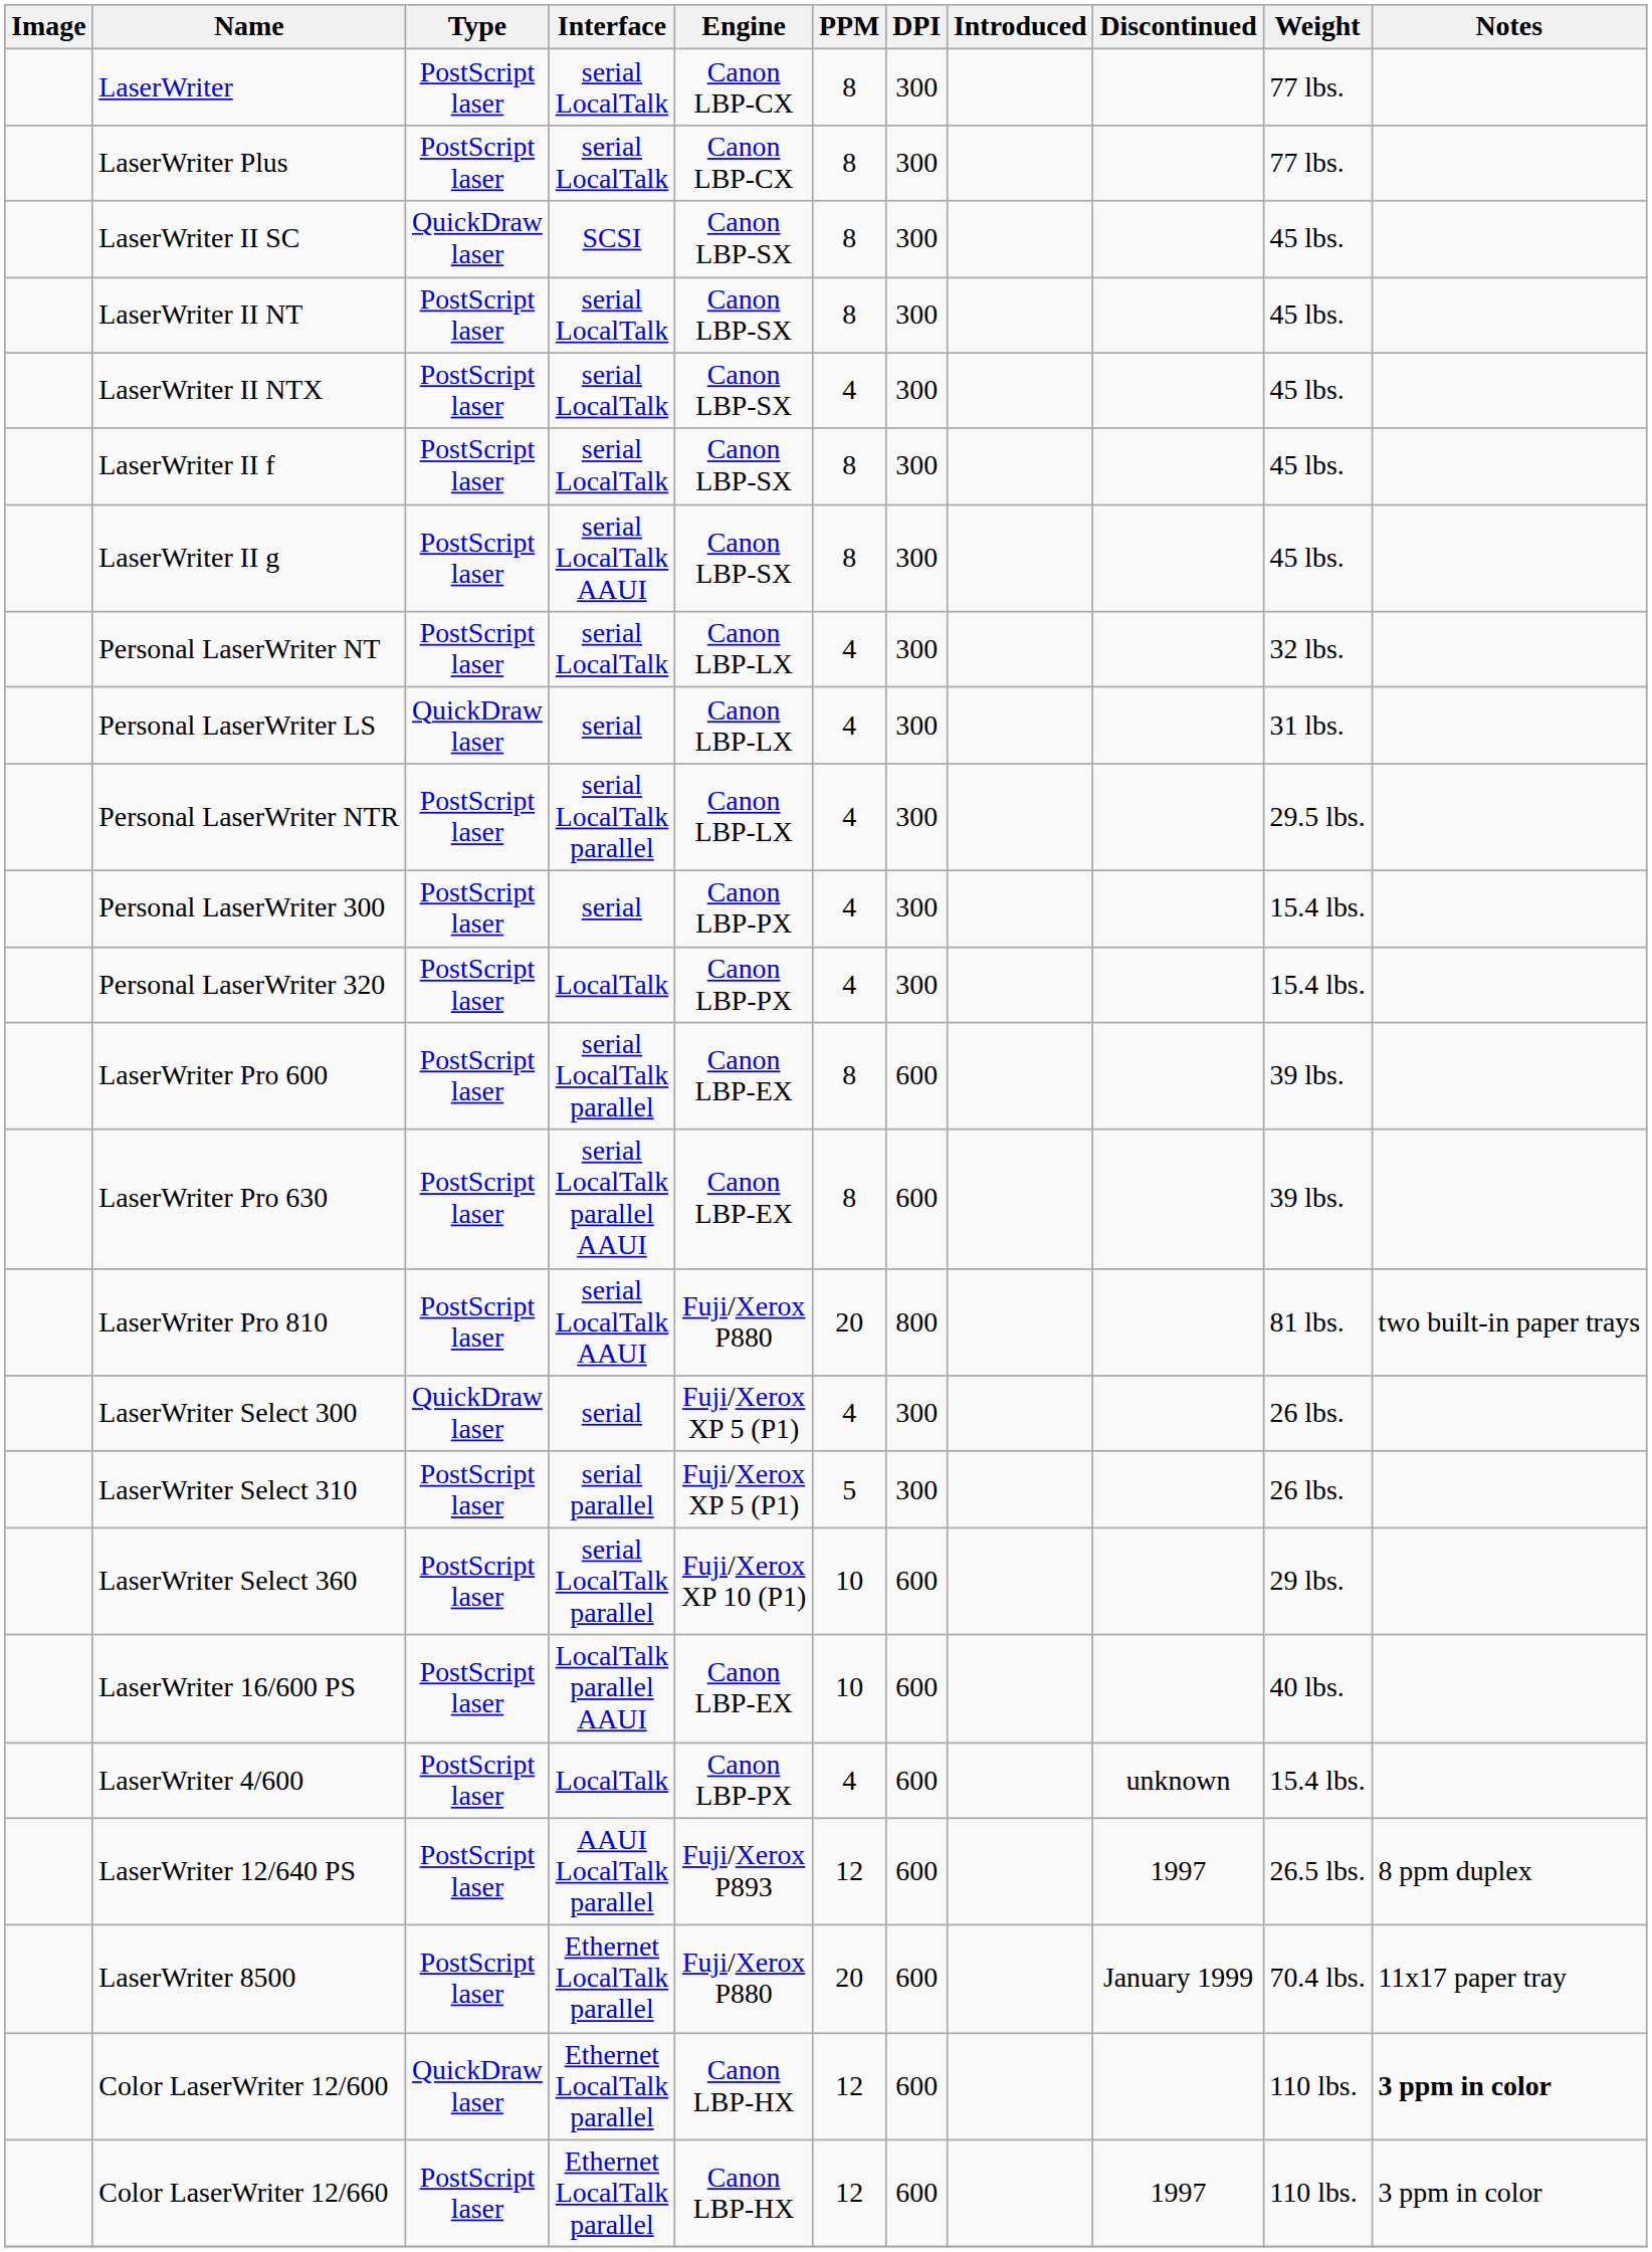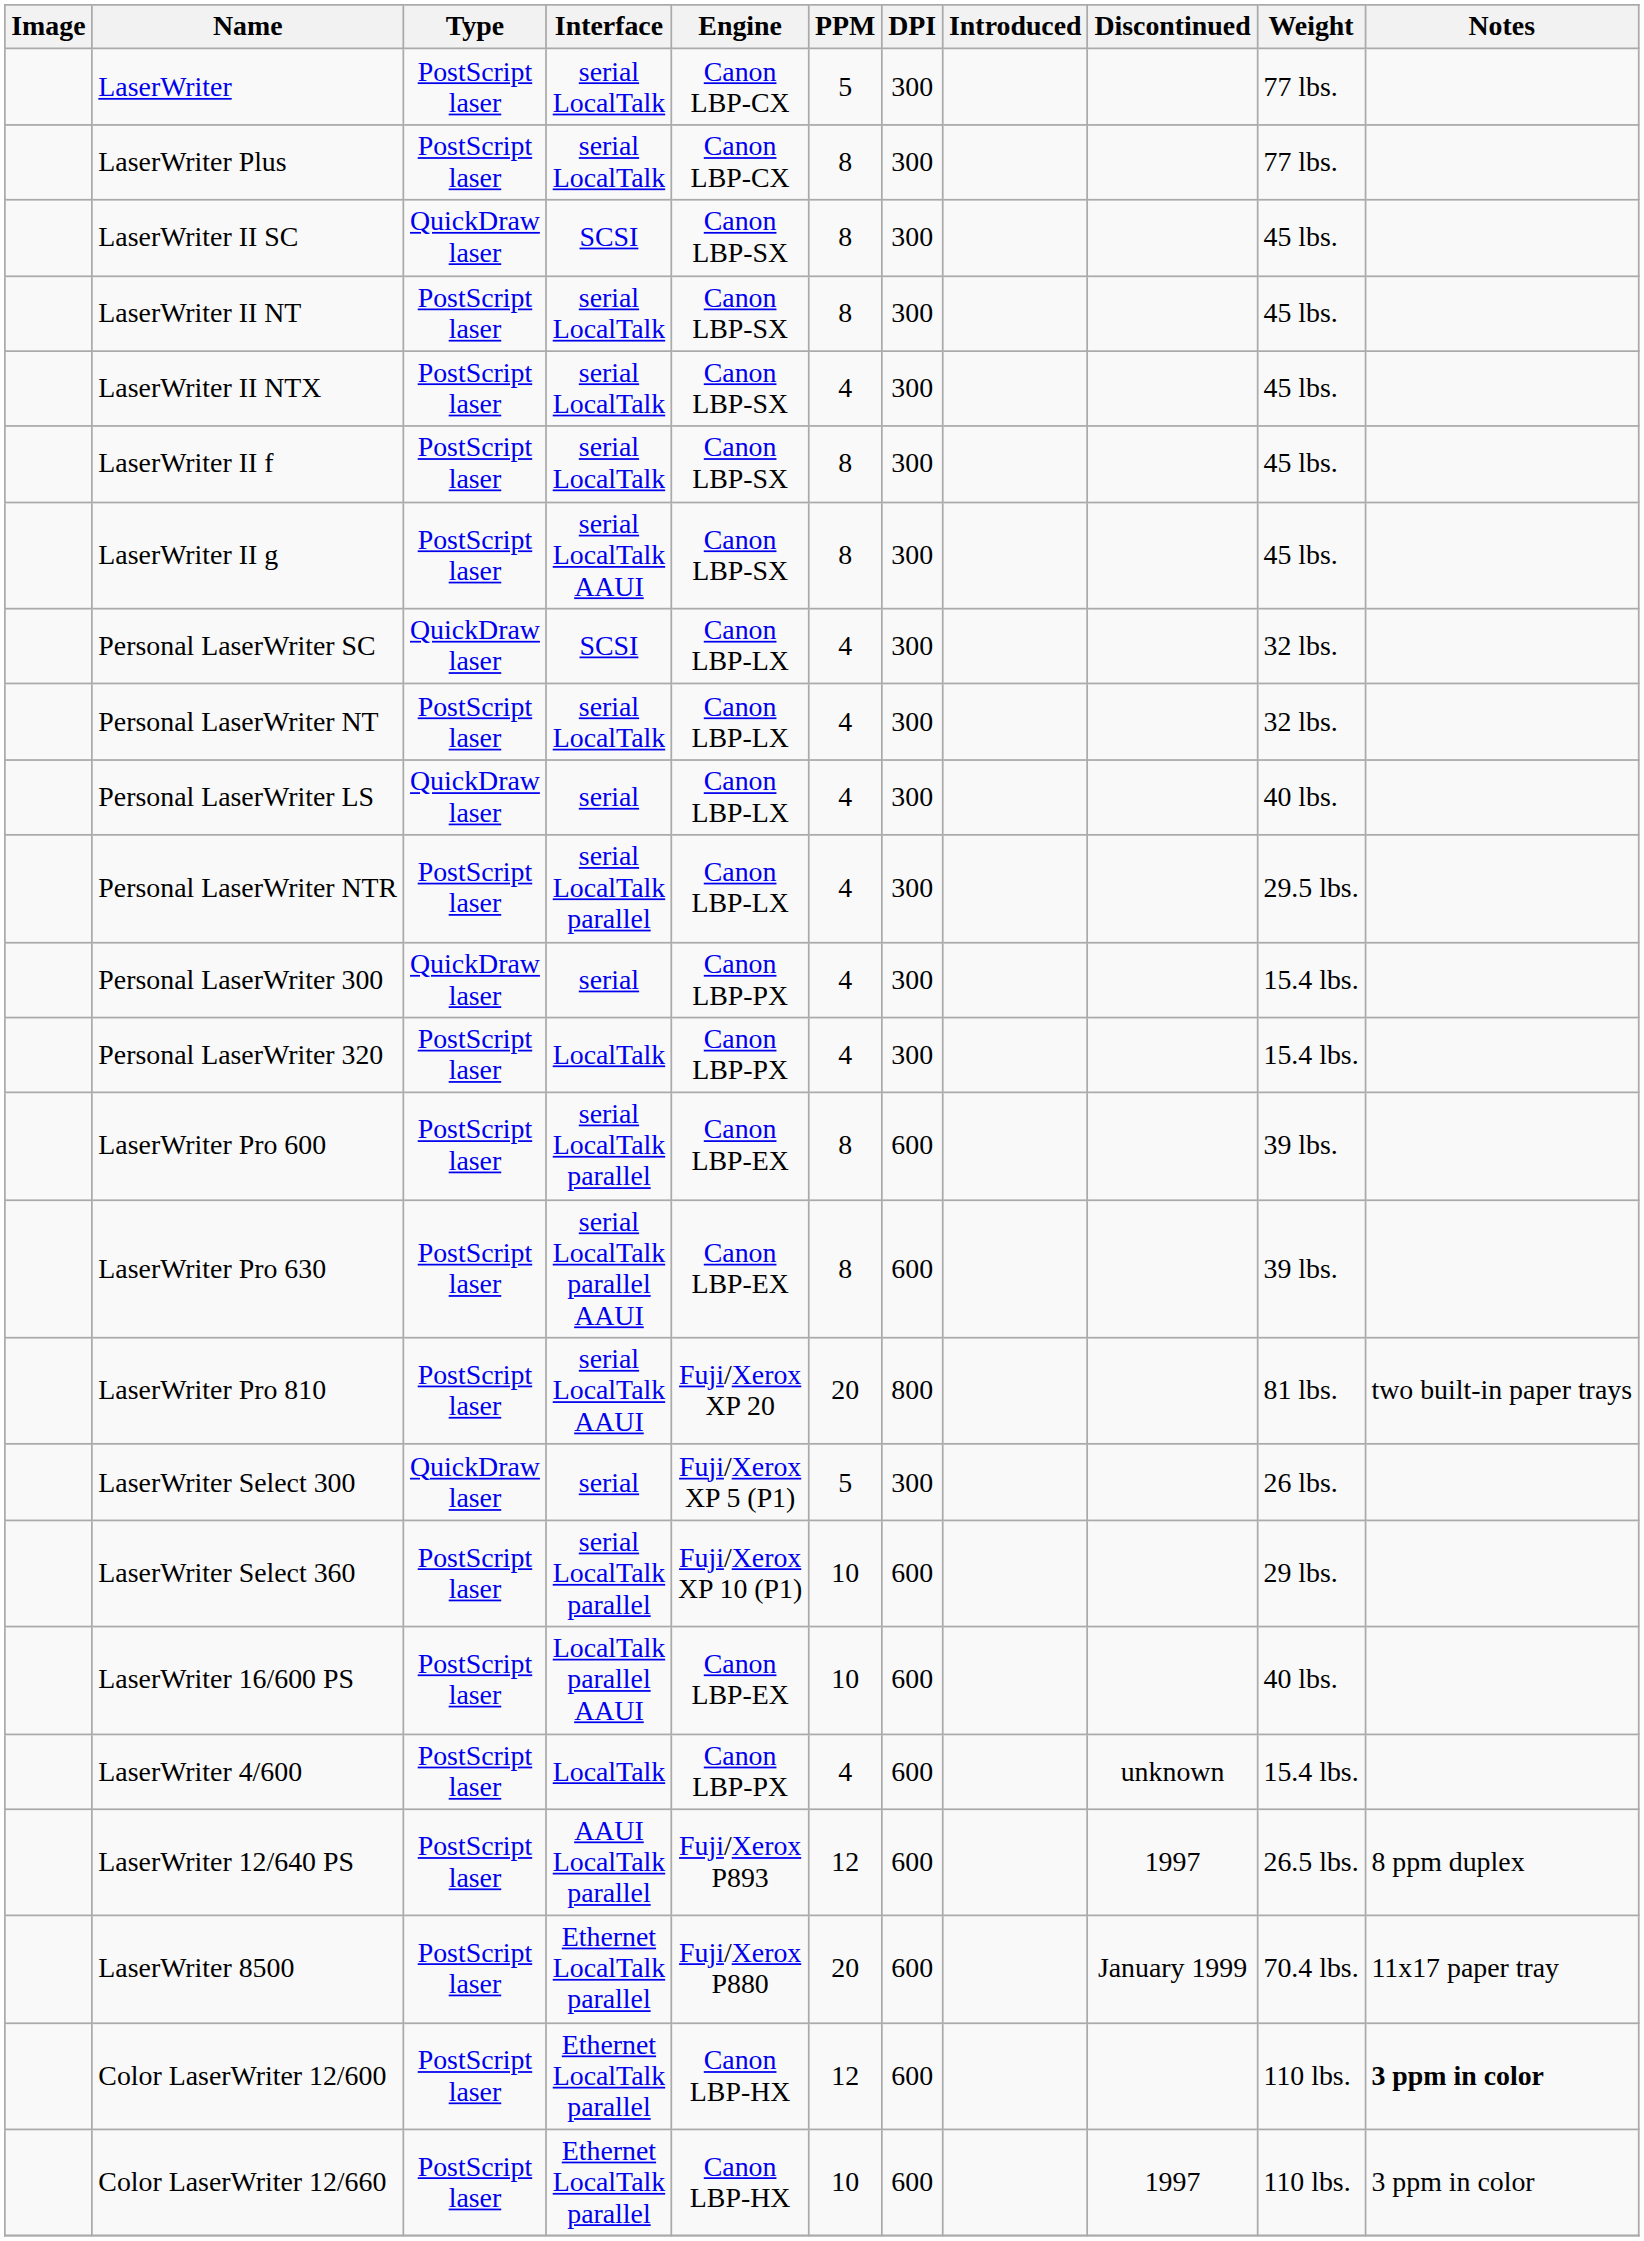LaserWriter | PPM: 8 -> 5
+ row: Personal LaserWriter SC | QuickDraw laser | SCSI | Canon LBP-LX | 4 | 300 | 32 lbs.
Personal LaserWriter LS | Weight: 31 lbs. -> 40 lbs.
Personal LaserWriter 300 | Type: PostScript laser -> QuickDraw laser
LaserWriter Pro 810 | Engine: Fuji/Xerox P880 -> Fuji/Xerox XP 20
LaserWriter Select 300 | PPM: 4 -> 5
- row: LaserWriter Select 310 | PostScript laser | serial parallel | Fuji/Xerox XP 5 (P1) | 5 | 300 | 26 lbs.
Color LaserWriter 12/600 | Type: QuickDraw laser -> PostScript laser
Color LaserWriter 12/660 | PPM: 12 -> 10
